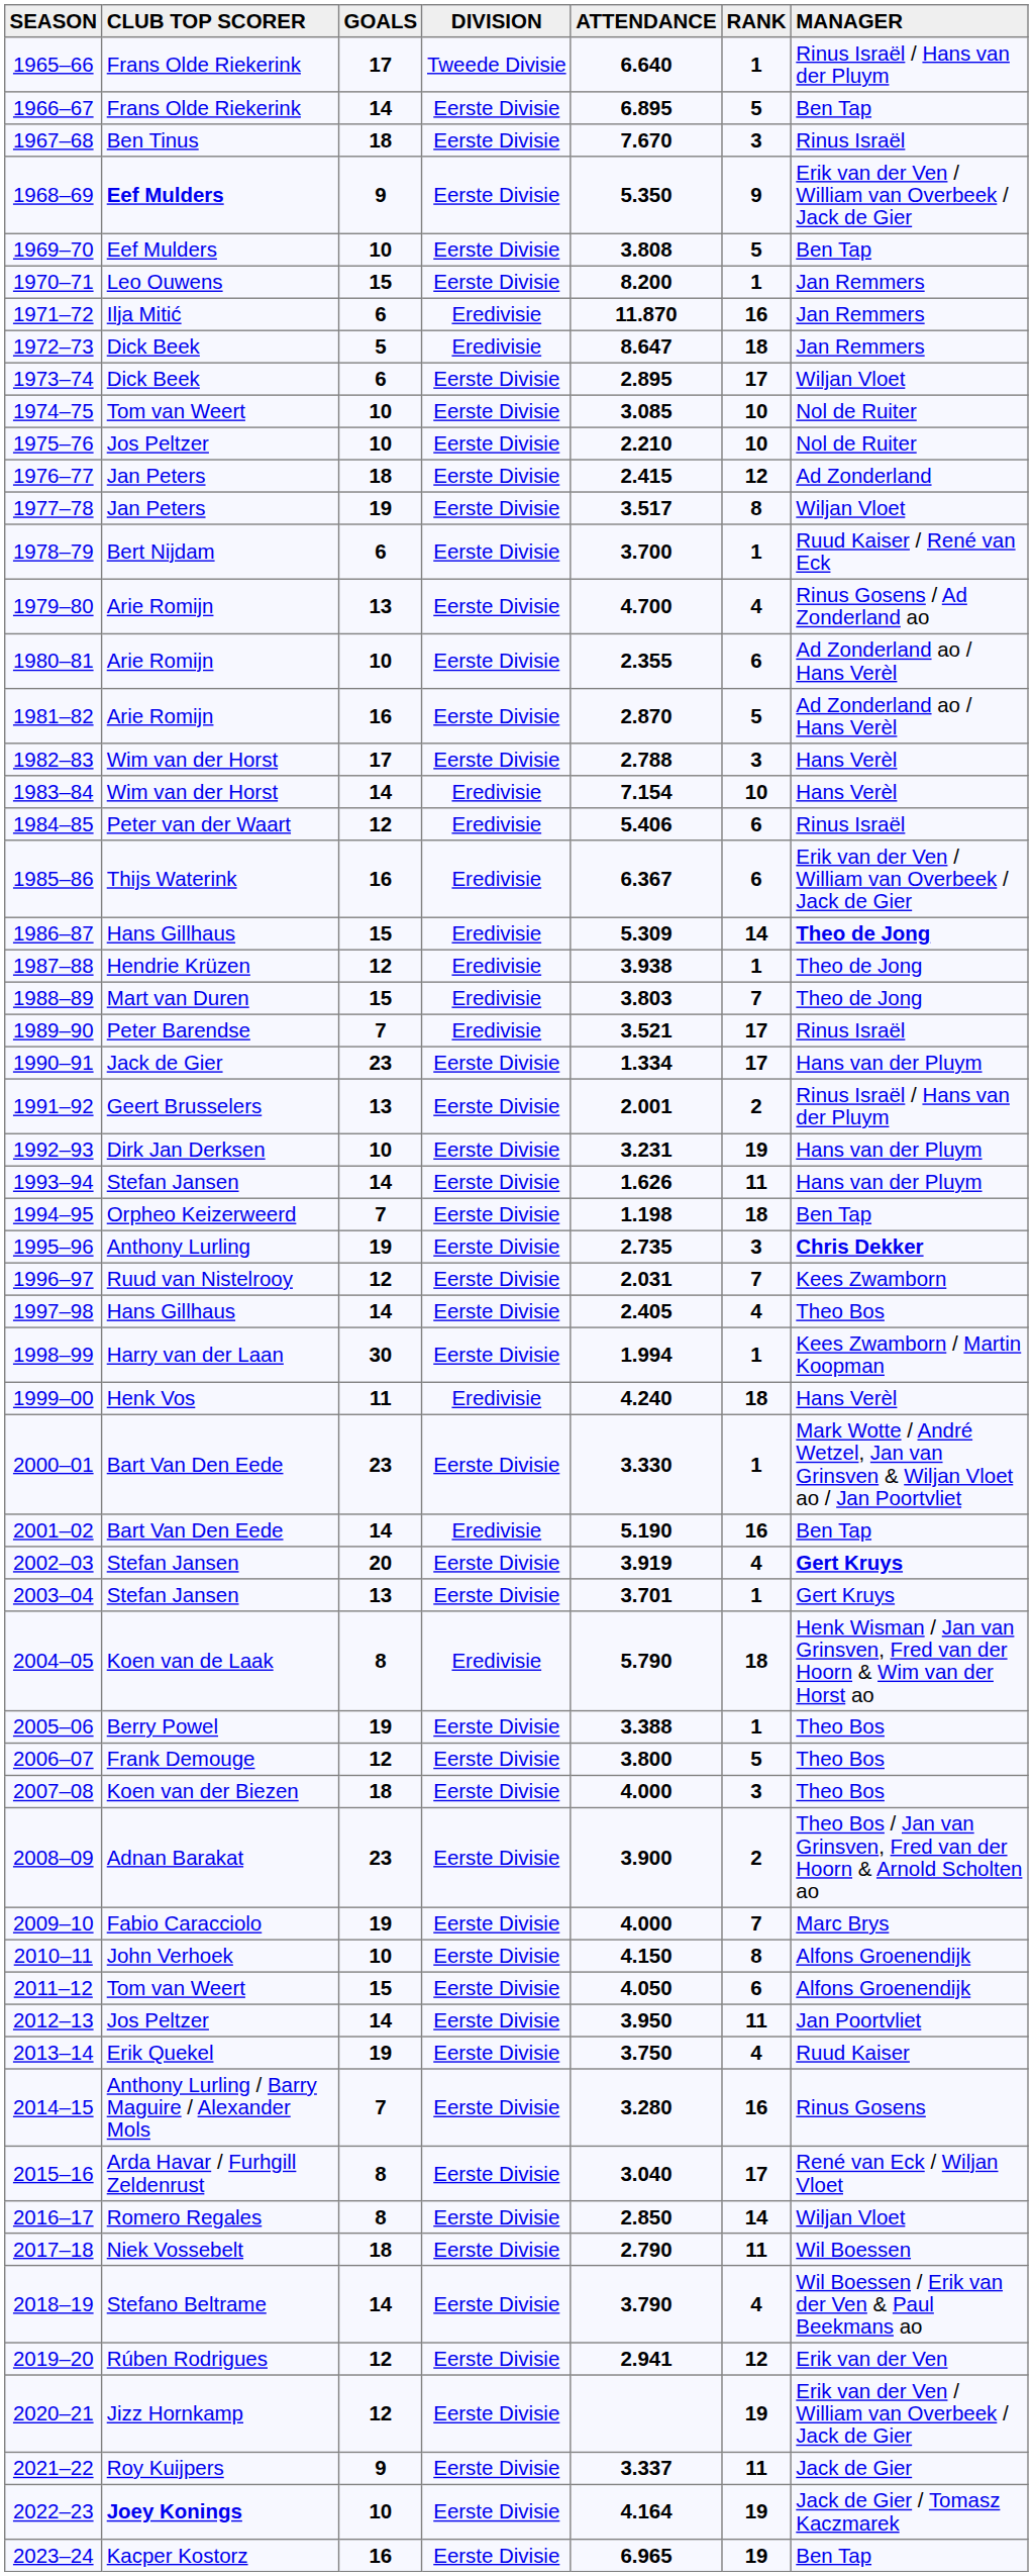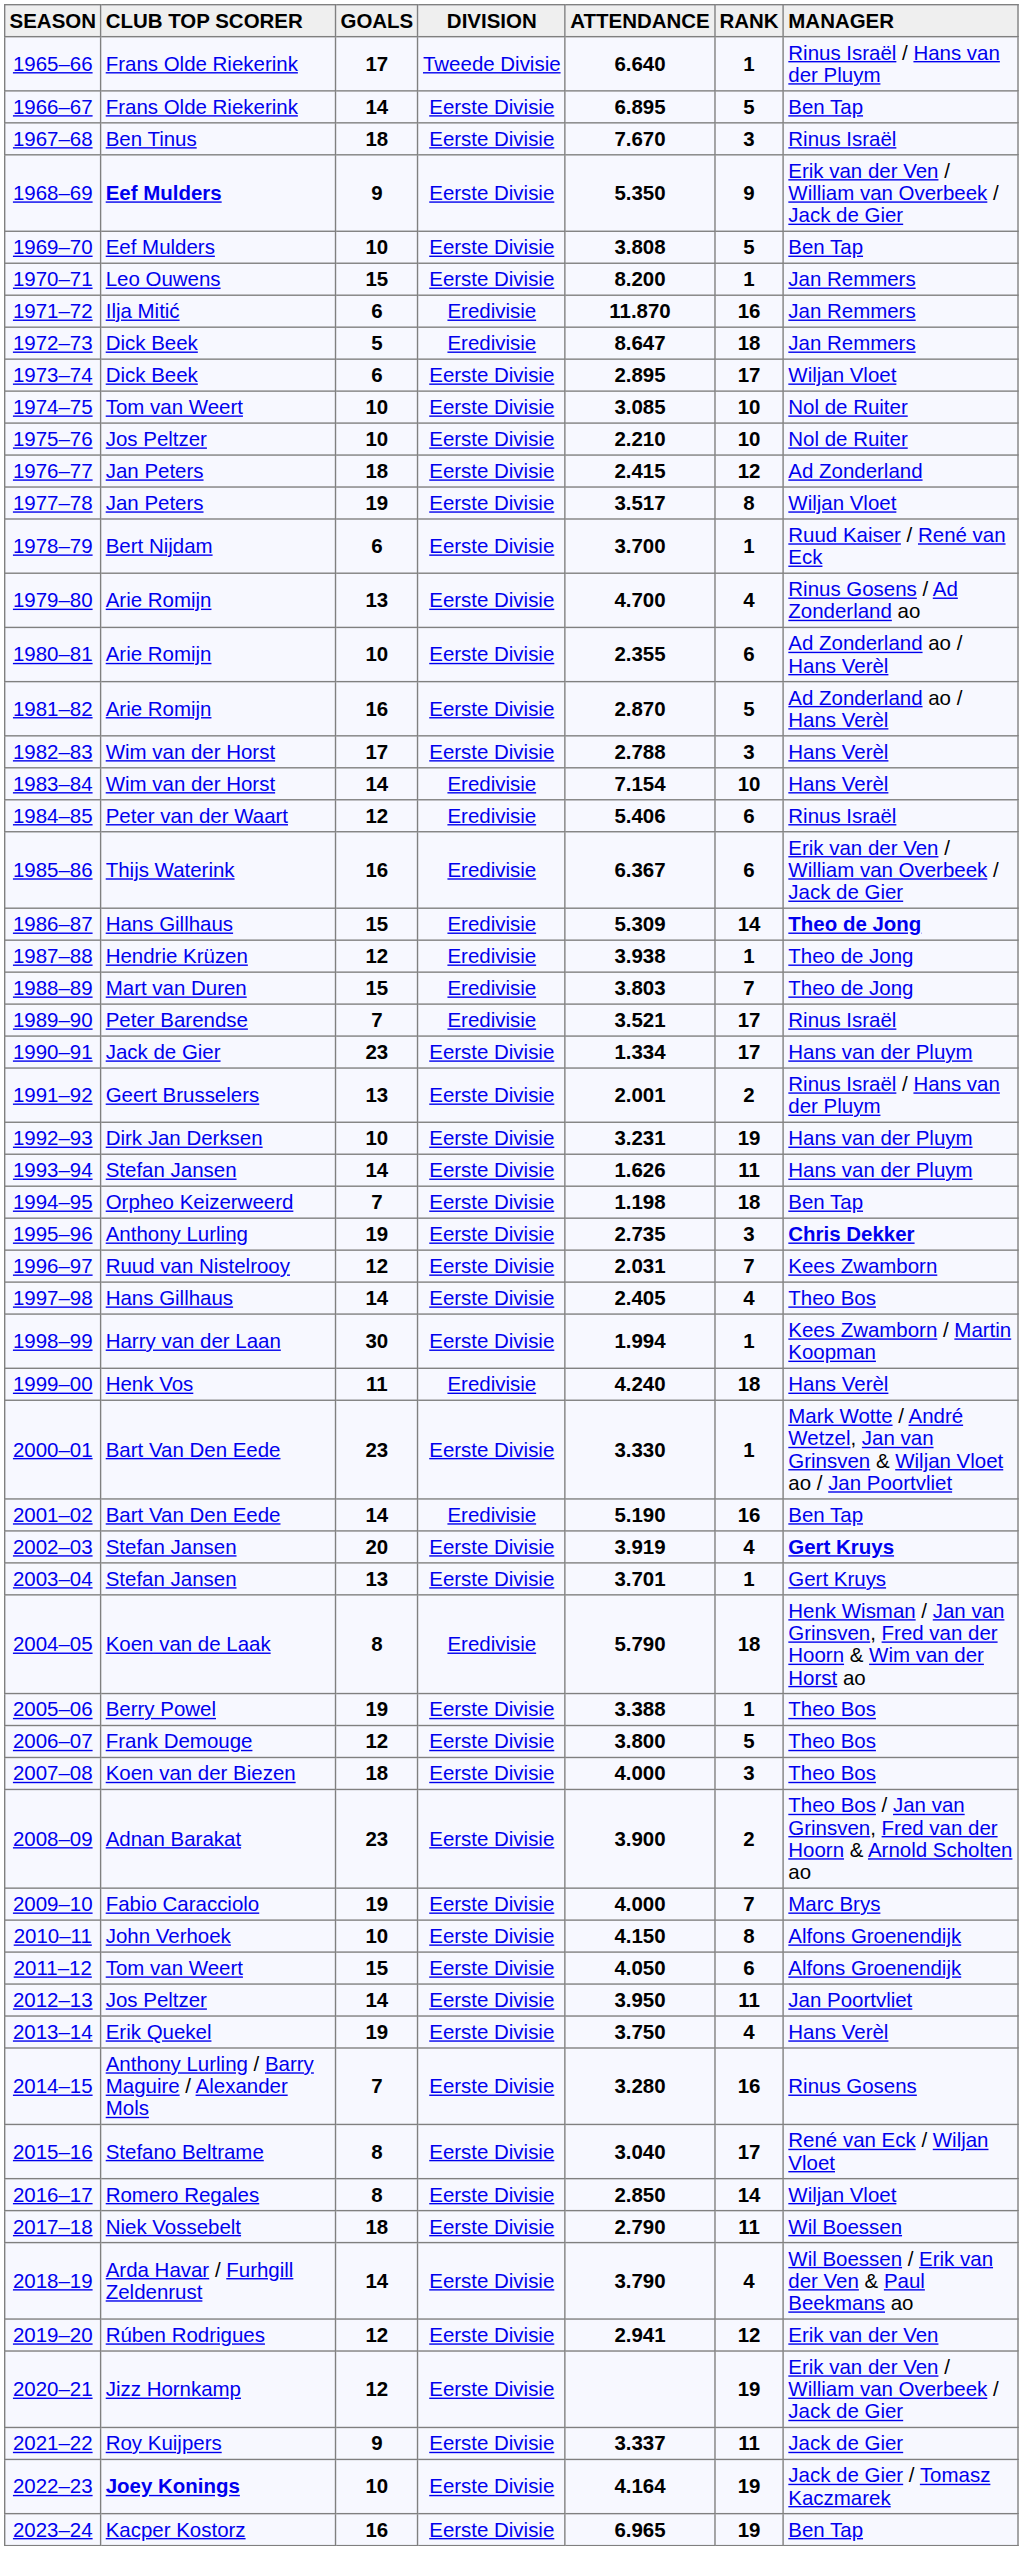2013–14 | MANAGER: Ruud Kaiser -> Hans Verèl
2015–16 | CLUB TOP SCORER: Arda Havar / Furhgill Zeldenrust -> Stefano Beltrame
2018–19 | CLUB TOP SCORER: Stefano Beltrame -> Arda Havar / Furhgill Zeldenrust
